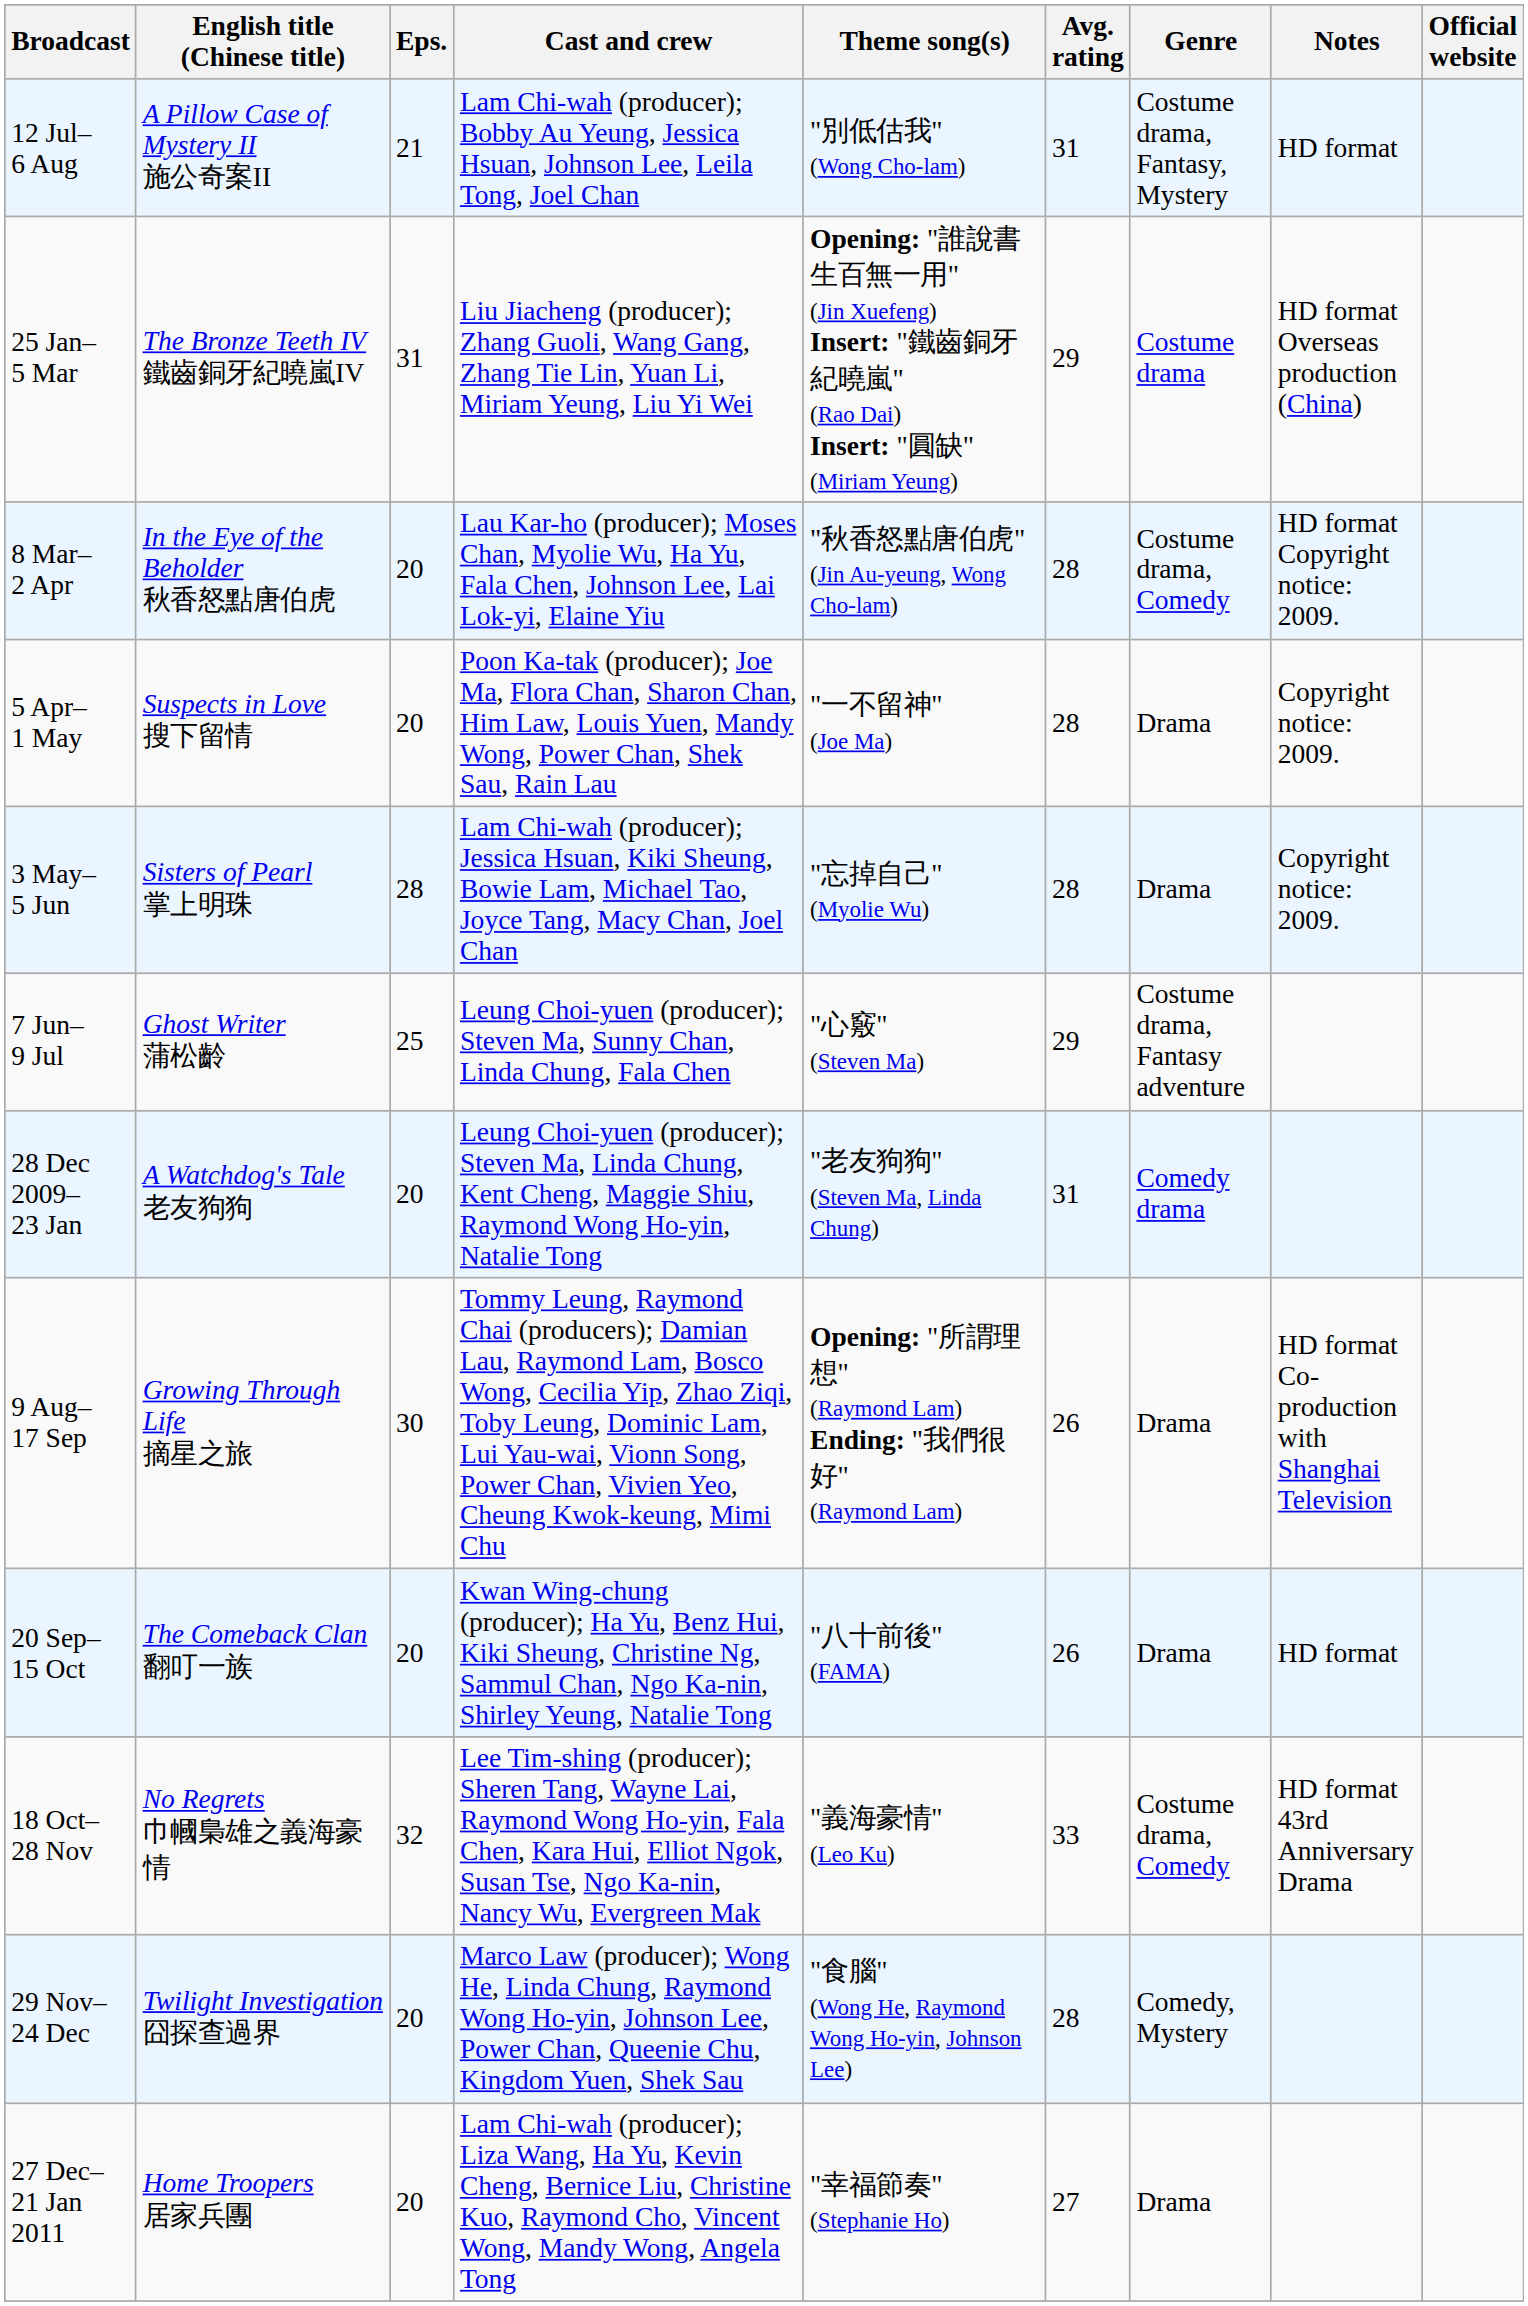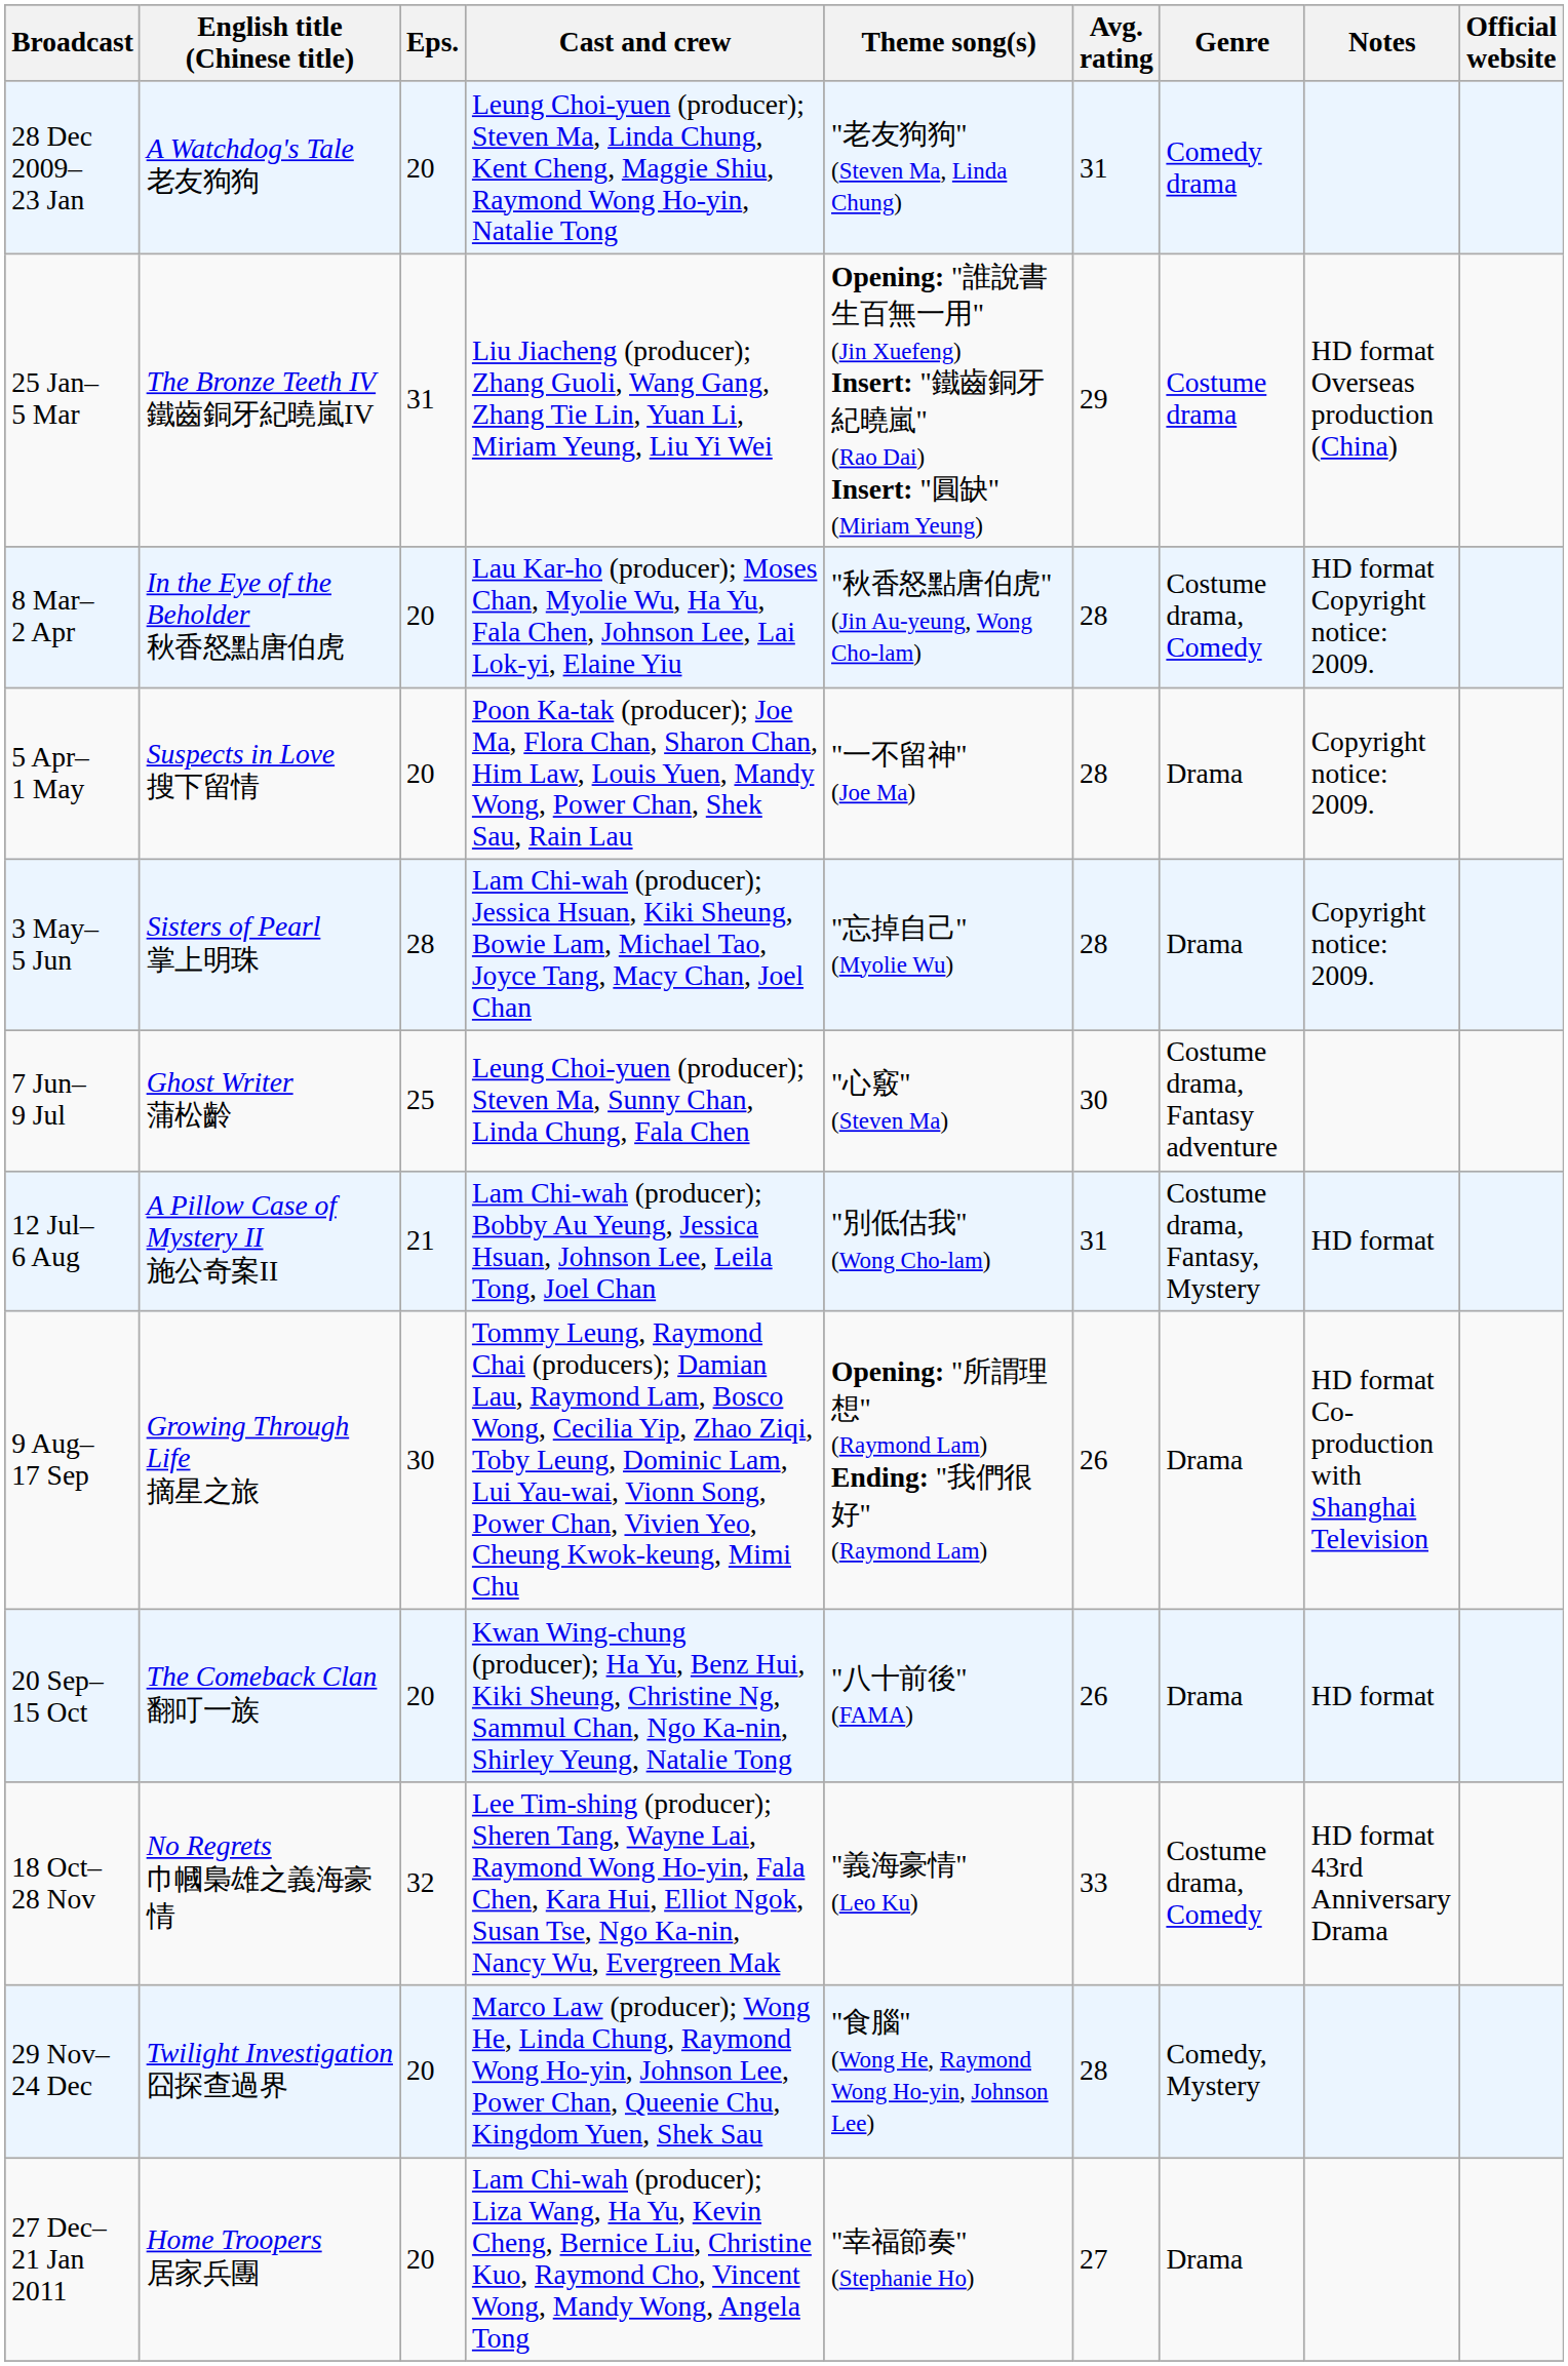rows swapped: 28 Dec 2009– 23 Jan <-> 12 Jul– 6 Aug
7 Jun– 9 Jul | Avg. rating: 29 -> 30
